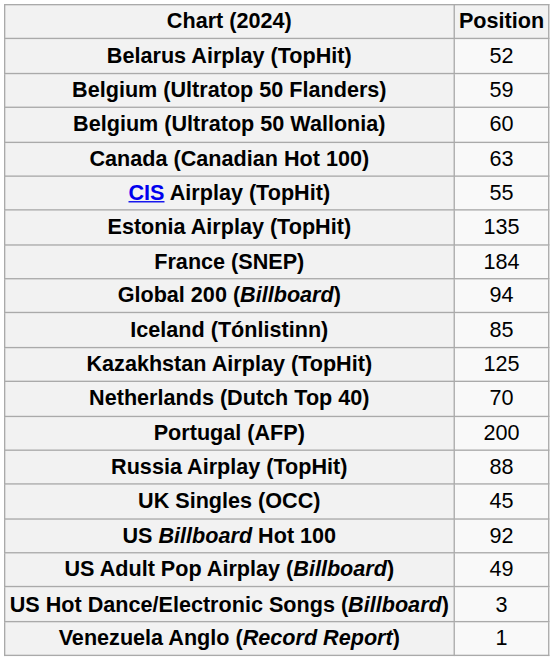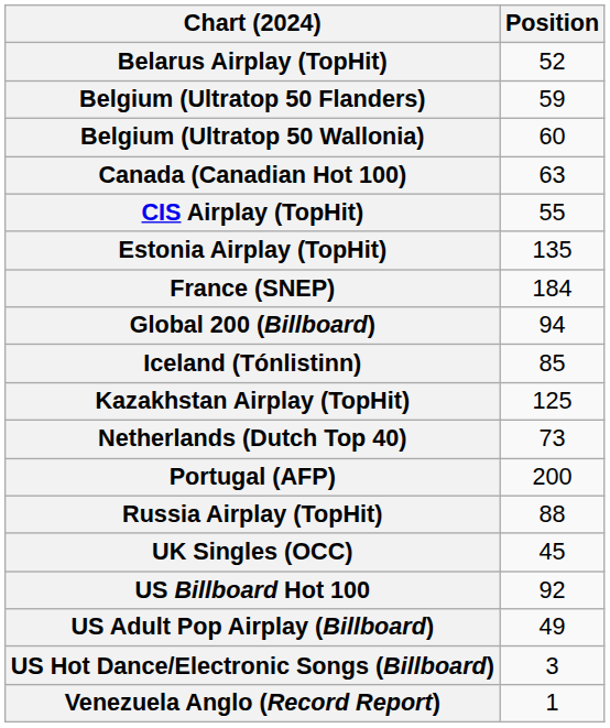Netherlands (Dutch Top 40) | Position: 70 -> 73
